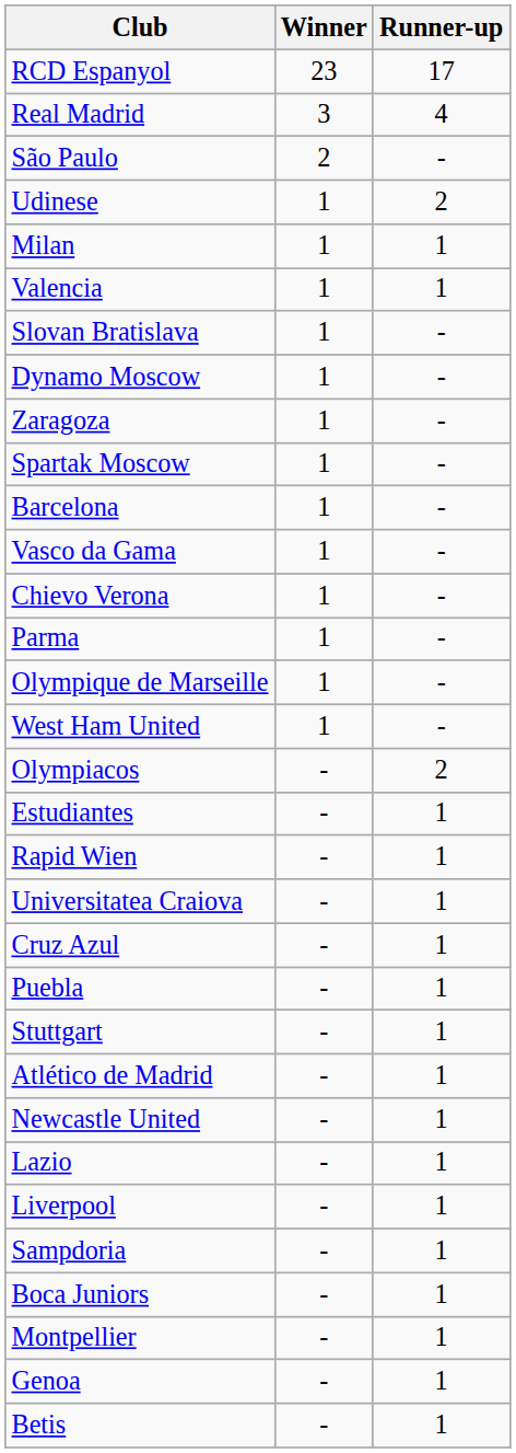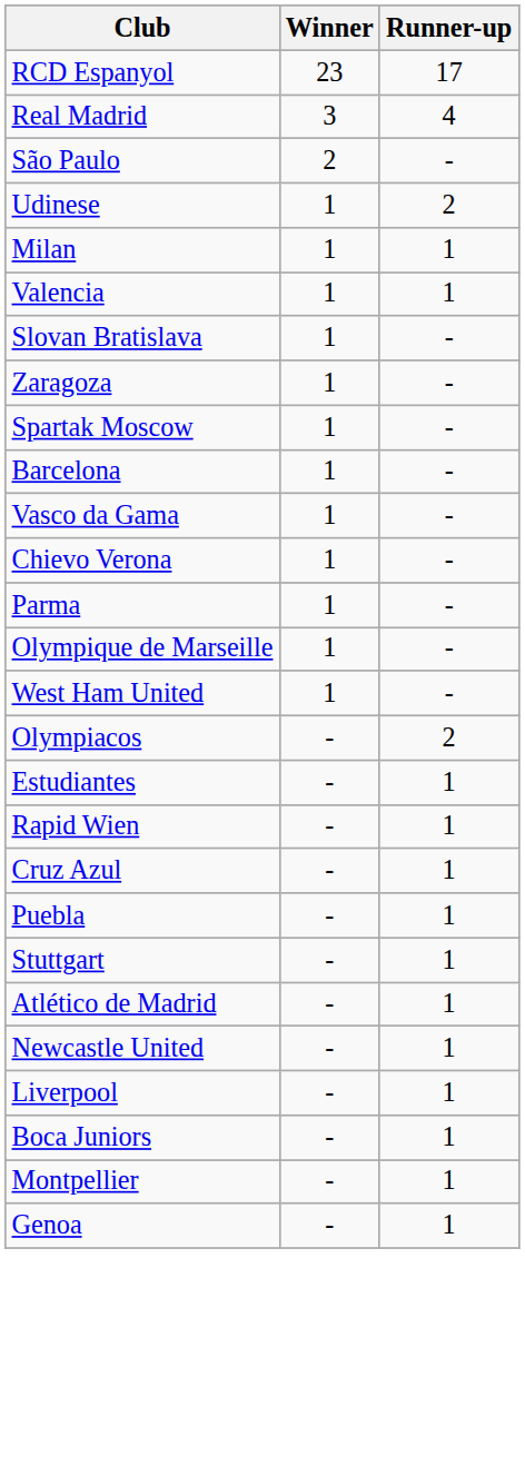- row: Dynamo Moscow | 1 | -
- row: Universitatea Craiova | - | 1
- row: Lazio | - | 1
- row: Sampdoria | - | 1
- row: Betis | - | 1
